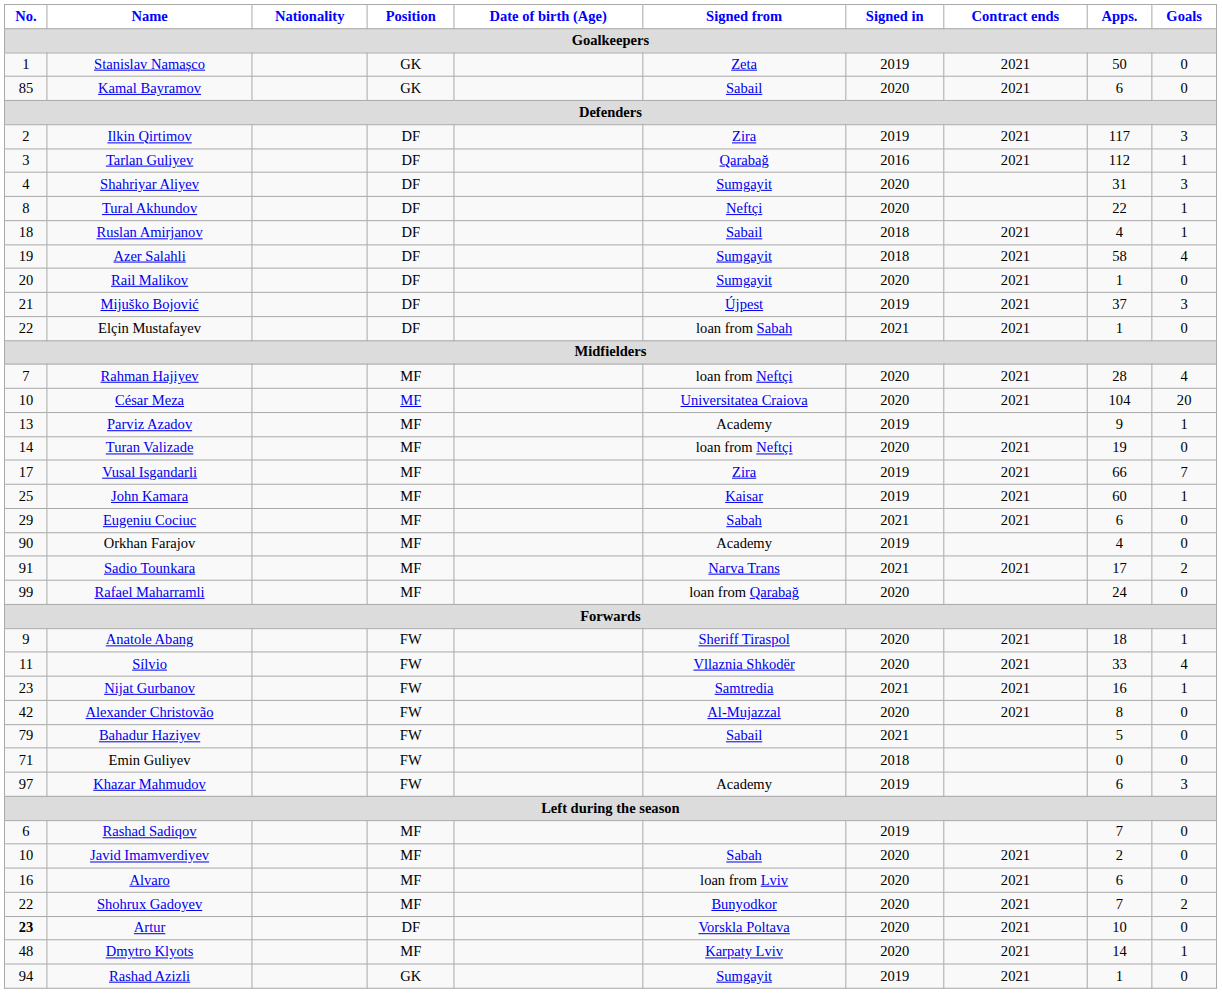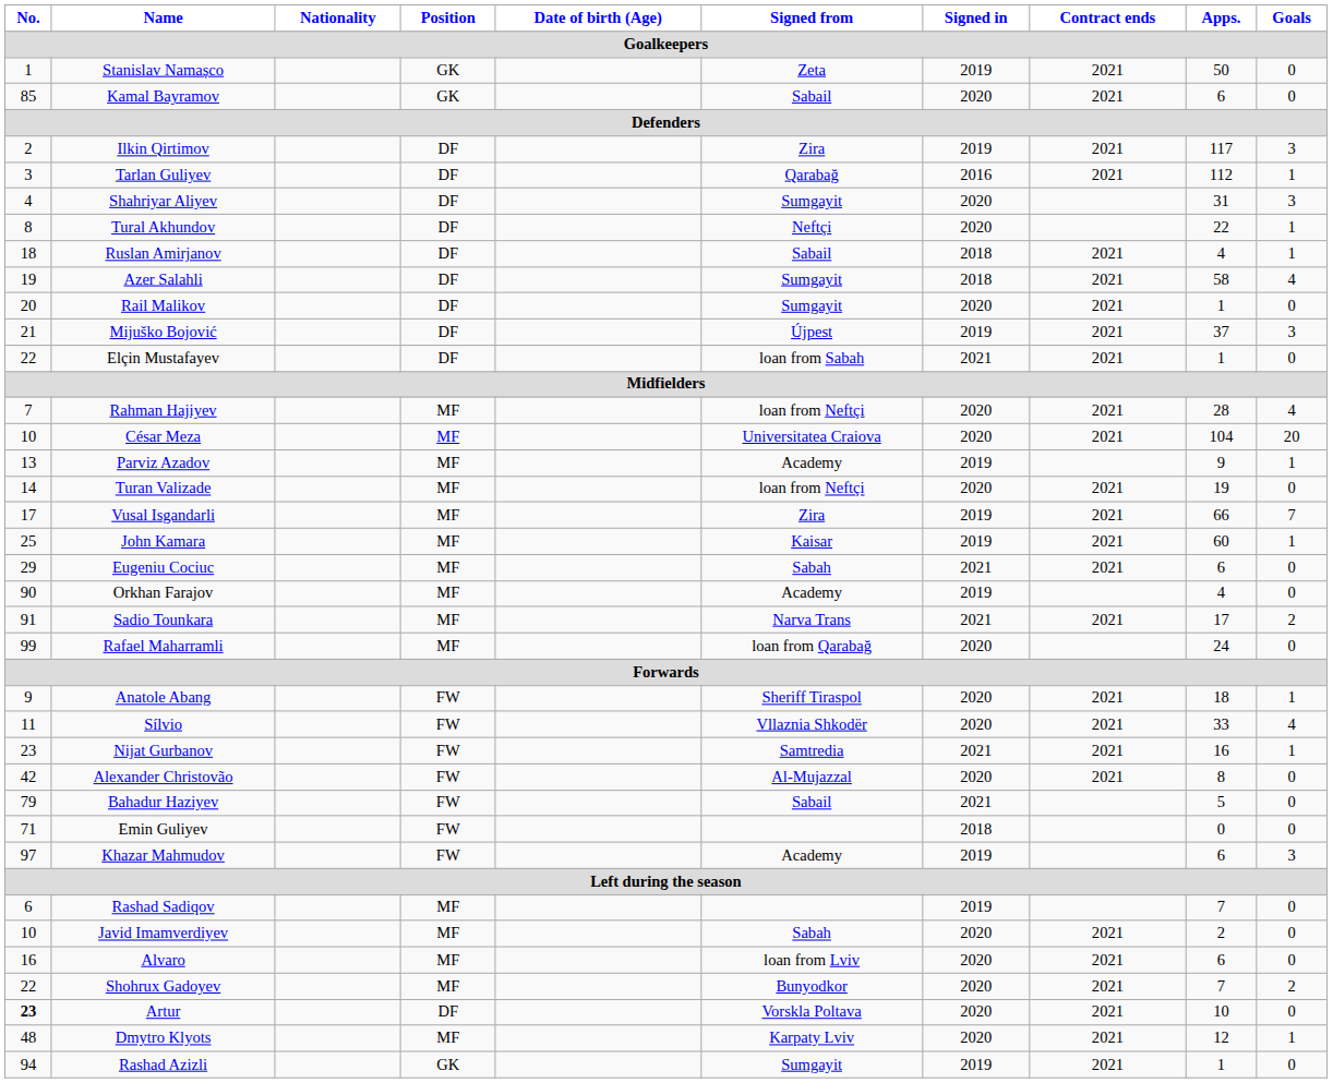Dmytro Klyots | Apps.: 14 -> 12
